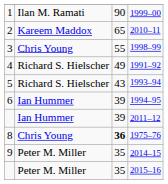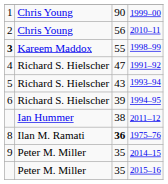1999–00 | column 2: Ilan M. Ramati -> Chris Young
2010–11 | column 2: Kareem Maddox -> Chris Young
2010–11 | column 3: 65 -> 56
1998–99 | column 1: normal -> bold
1998–99 | column 2: Chris Young -> Kareem Maddox
1991–92 | column 3: 49 -> 47
1994–95 | column 2: Ian Hummer -> Richard S. Hielscher
2011–12 | column 3: 39 -> 38
1975–76 | column 2: Chris Young -> Ilan M. Ramati
